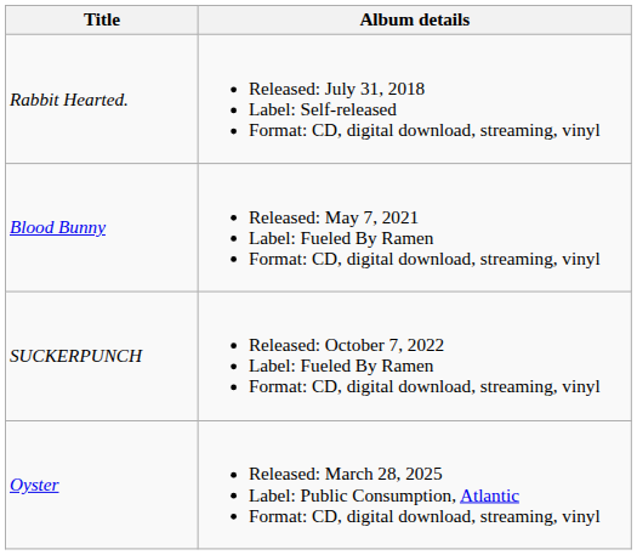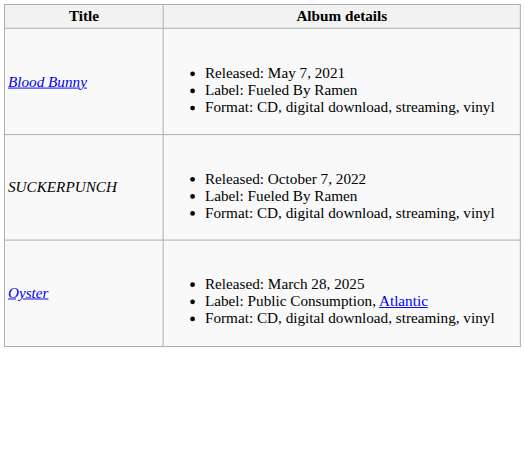- row: Rabbit Hearted. | Released: July 31, 2018 Label: Self-released Format: CD, digital download, streaming, vinyl
